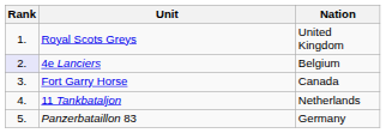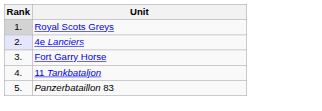- column: Nation | United Kingdom | Belgium | Canada | Netherlands | Germany
Royal Scots Greys | Rank: no background -> lightgrey background
